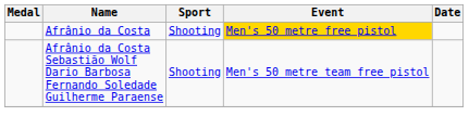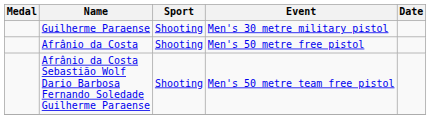+ row: Guilherme Paraense | Shooting | Men's 30 metre military pistol
Afrânio da Costa | Event: gold background -> no background
